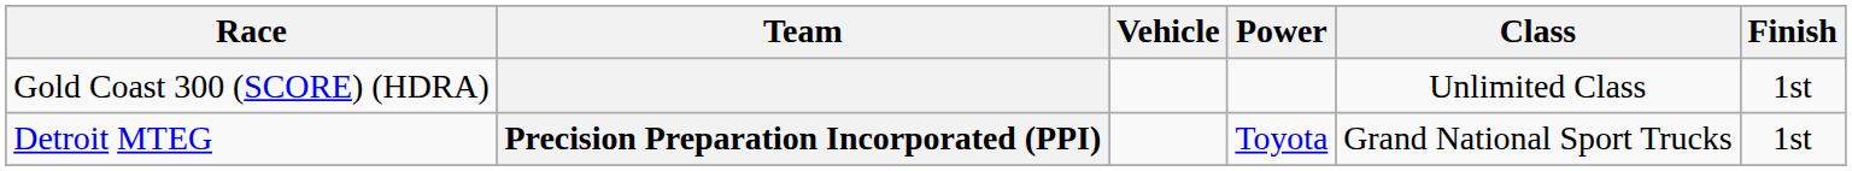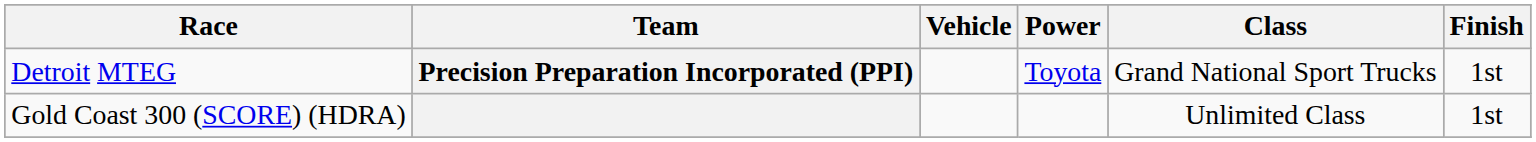rows swapped: Gold Coast 300 (SCORE) (HDRA) <-> Detroit MTEG
